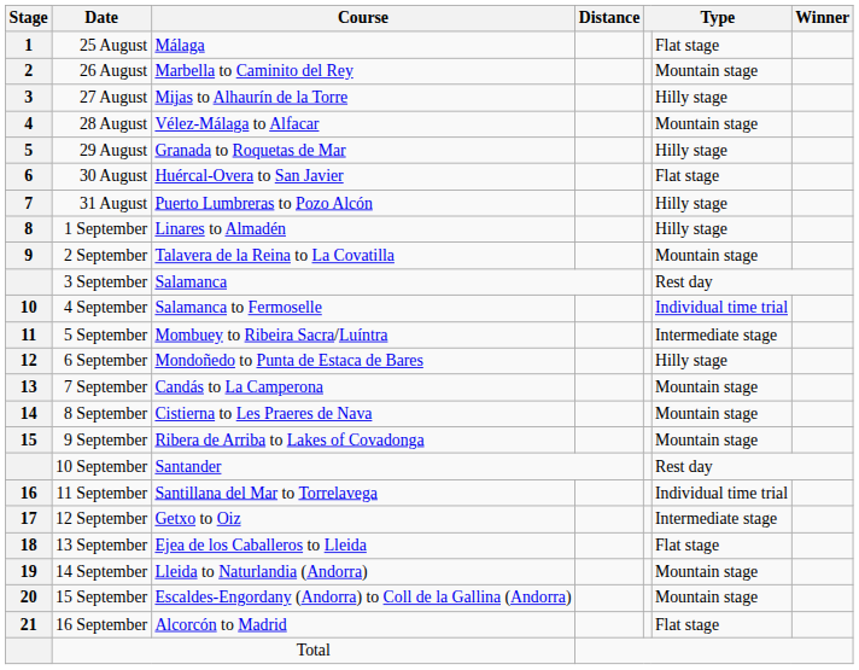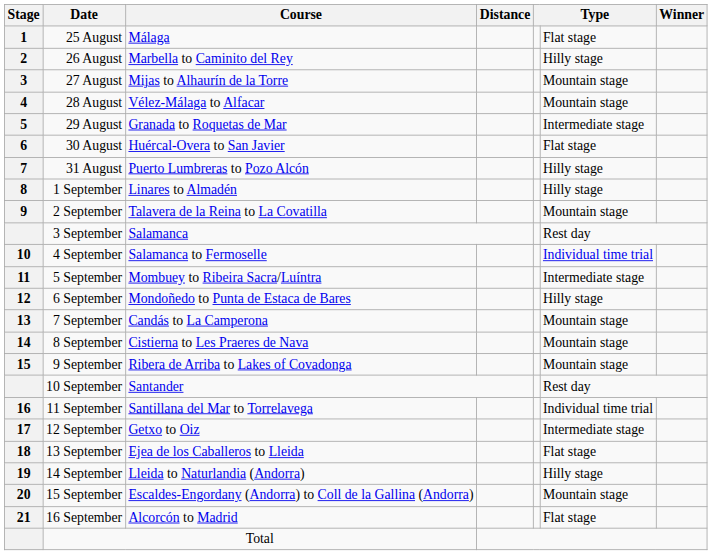26 August | column 6: Mountain stage -> Hilly stage
27 August | column 6: Hilly stage -> Mountain stage
29 August | column 6: Hilly stage -> Intermediate stage
14 September | column 6: Mountain stage -> Hilly stage
